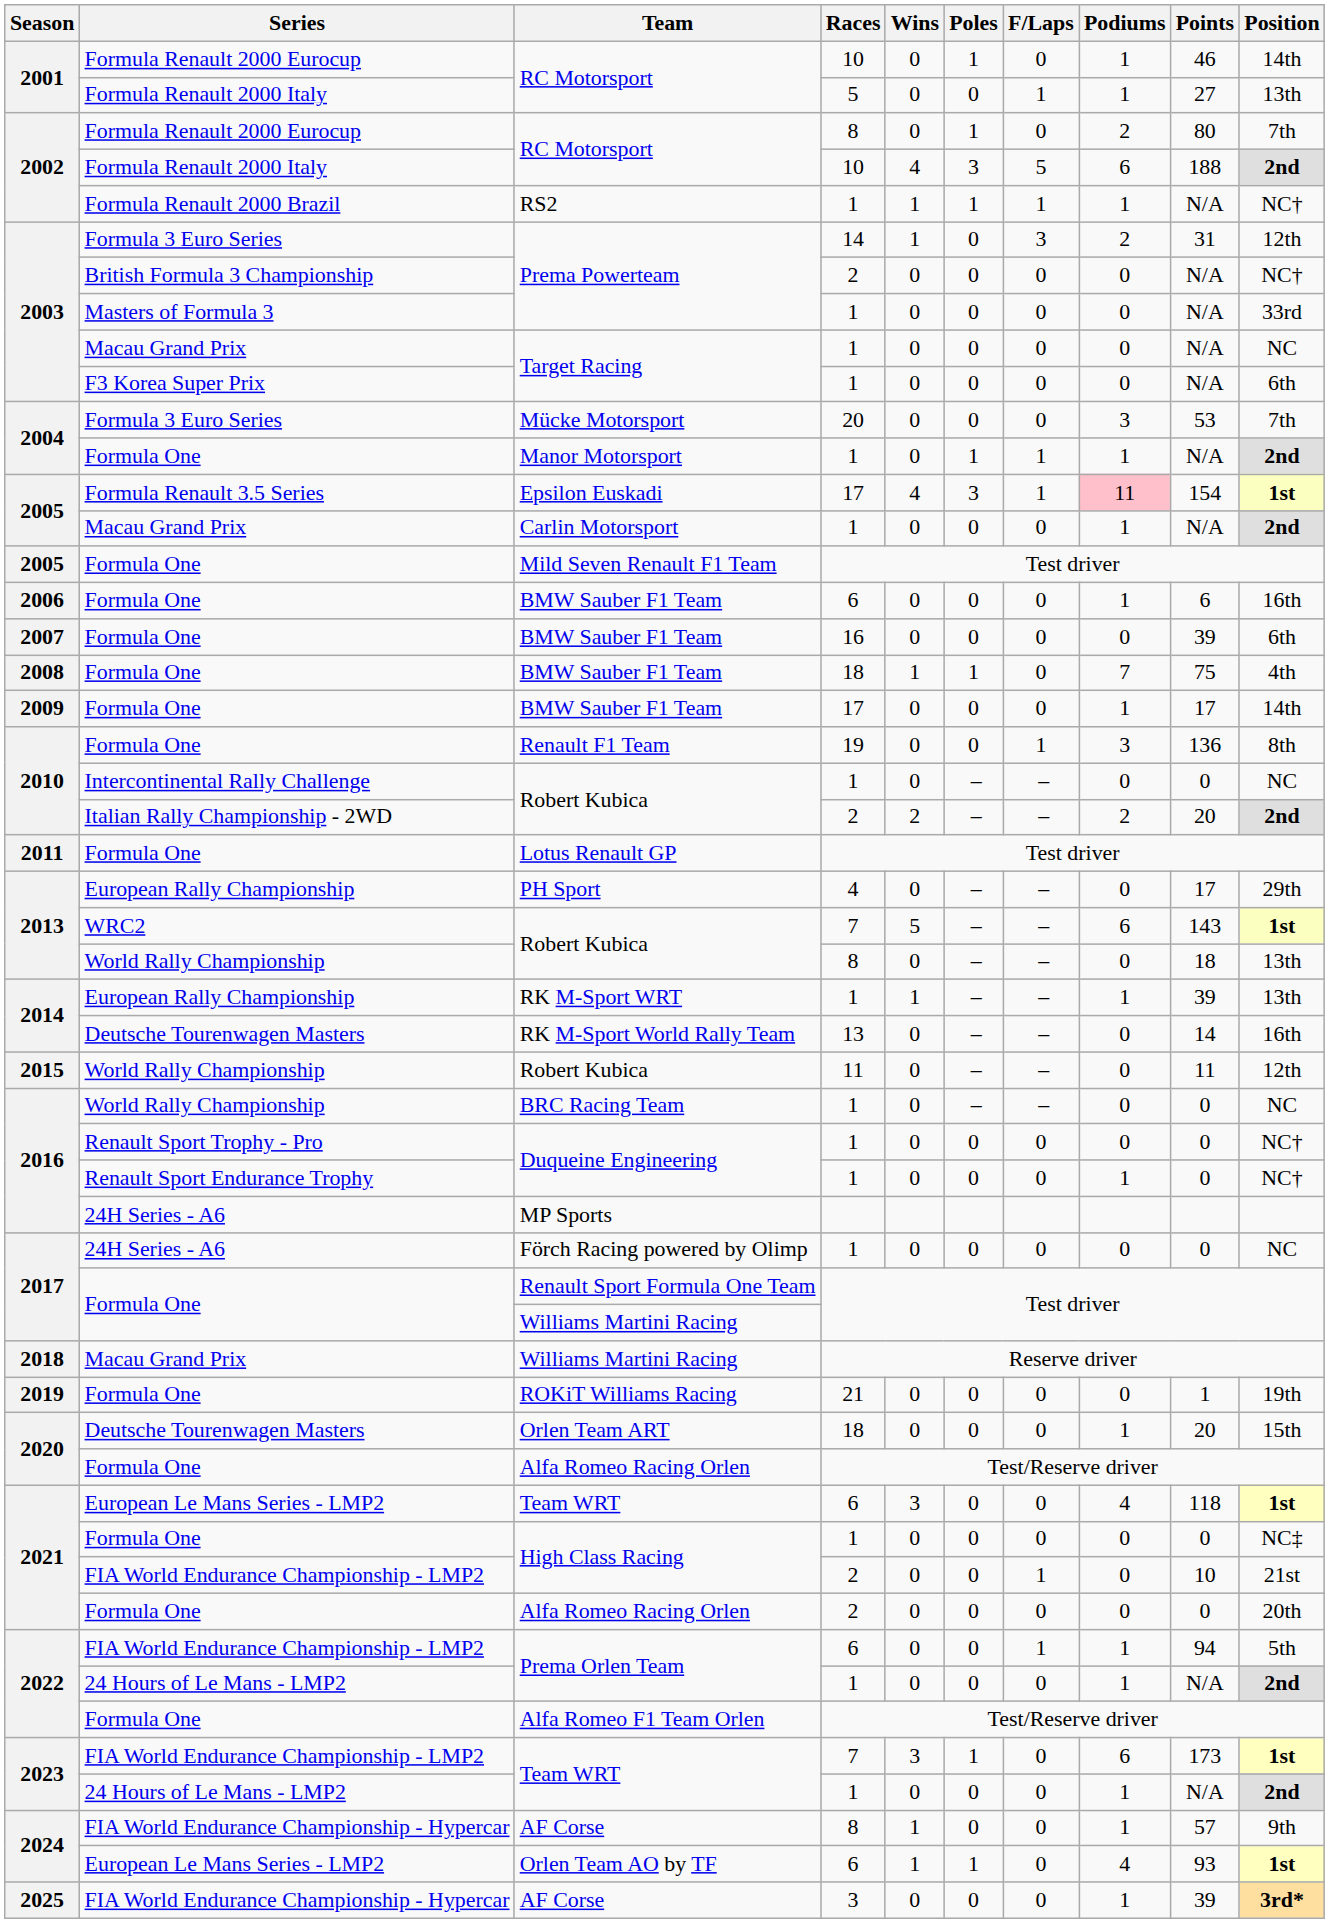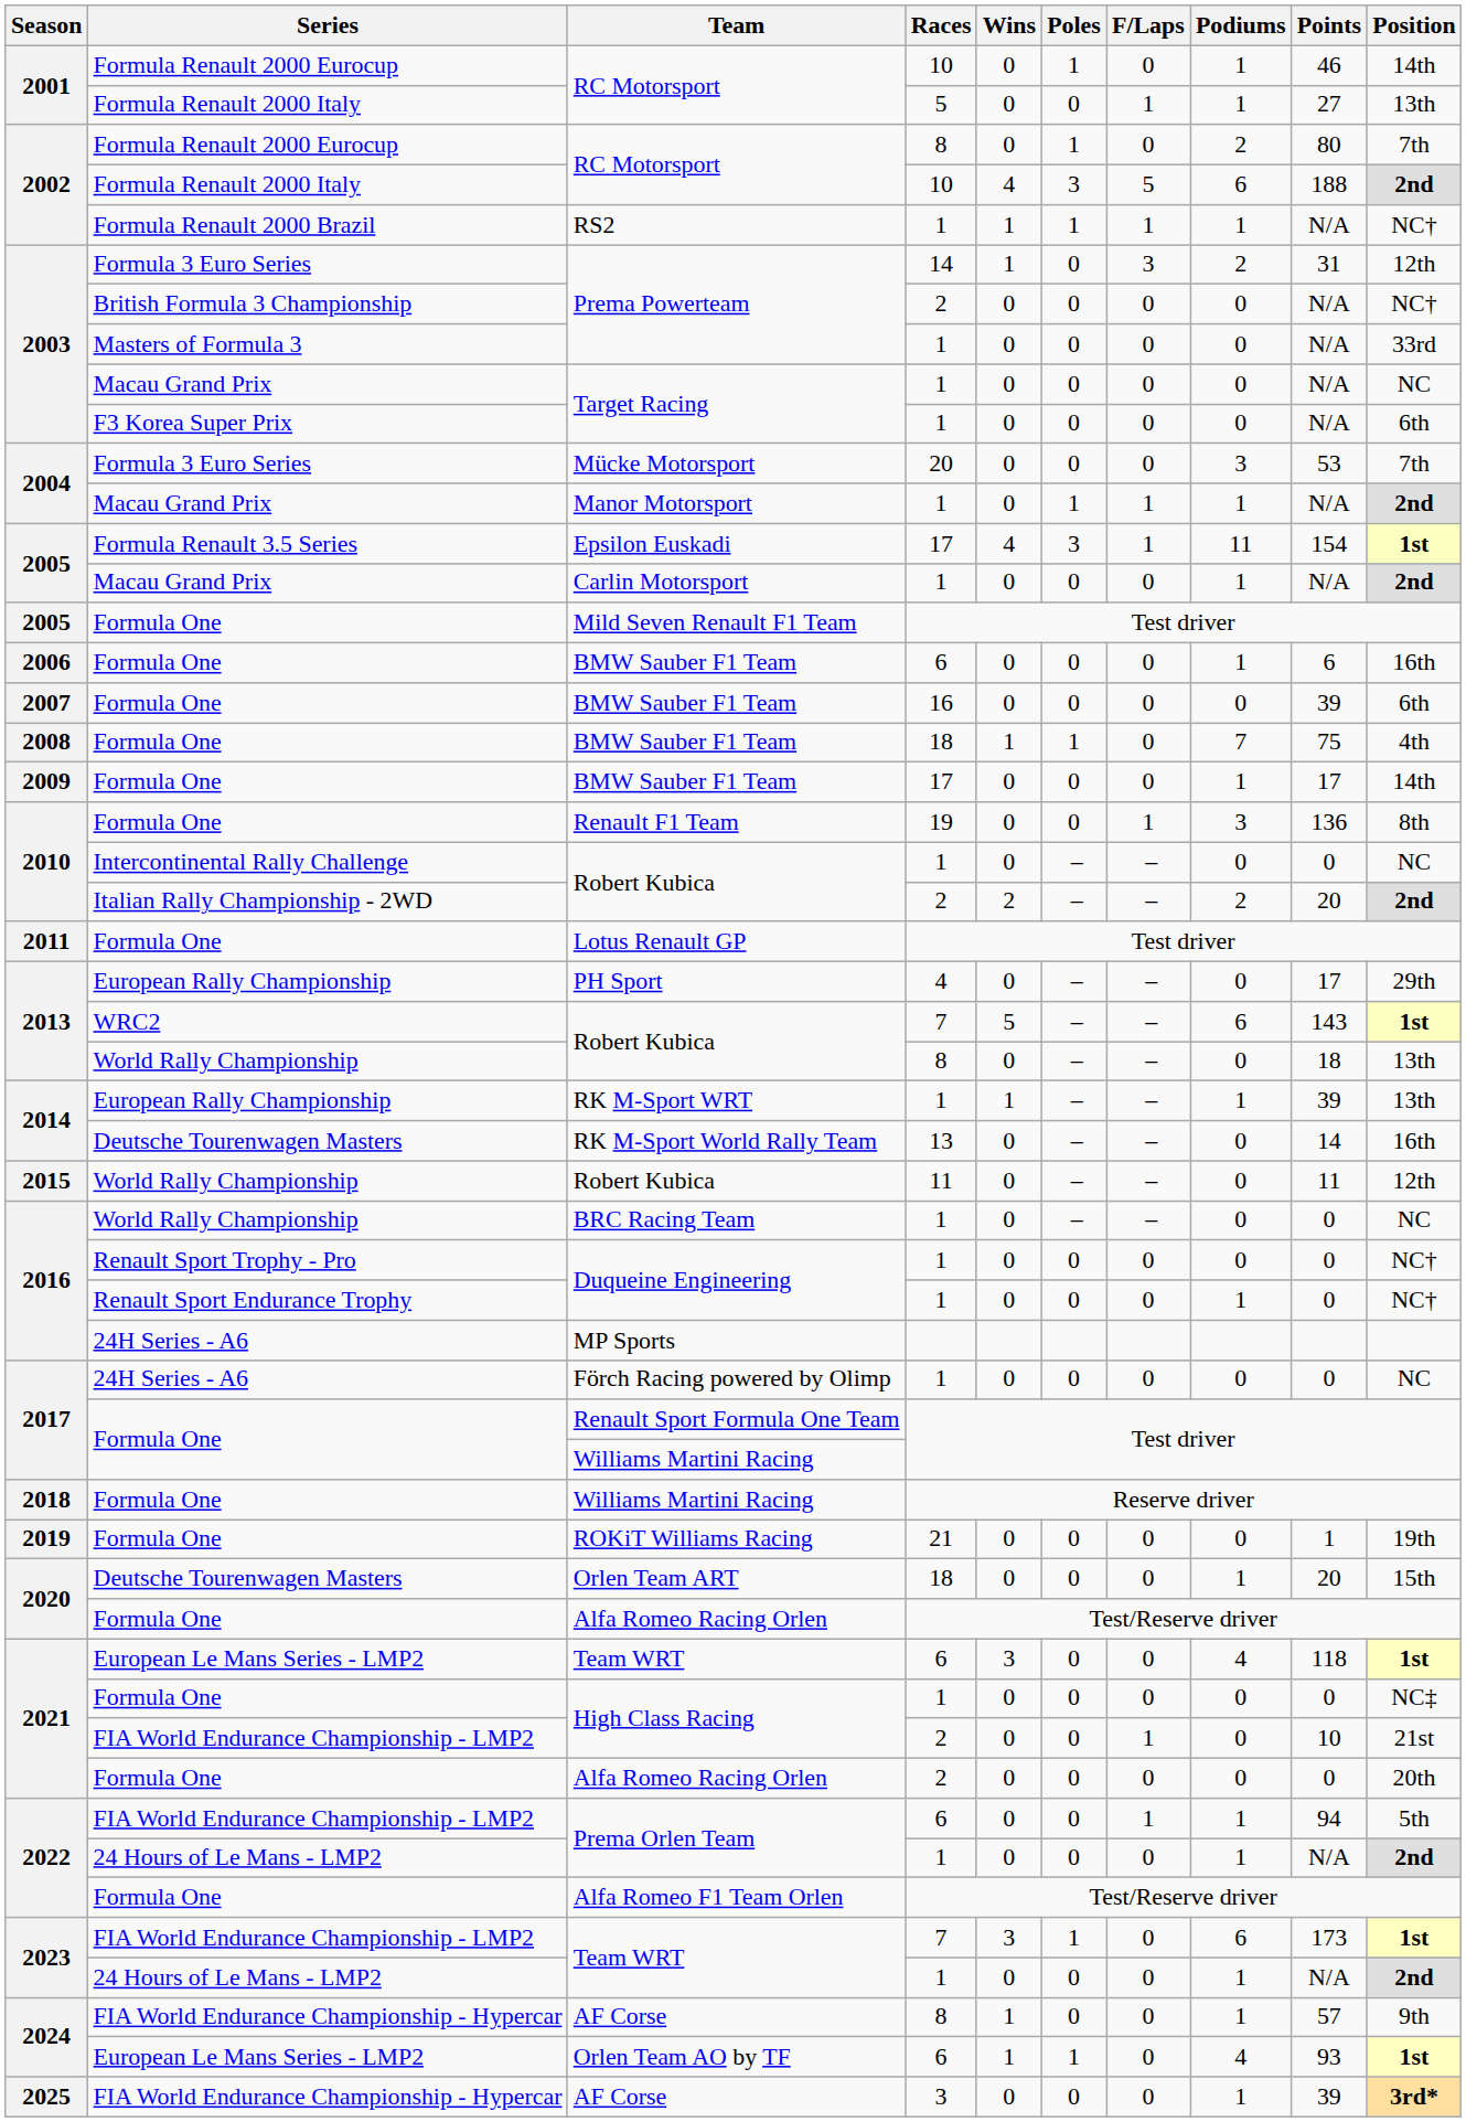Manor Motorsport | Series: Formula One -> Macau Grand Prix
Epsilon Euskadi | Podiums: pink background -> no background
Williams Martini Racing / Reserve driver | Series: Macau Grand Prix -> Formula One
